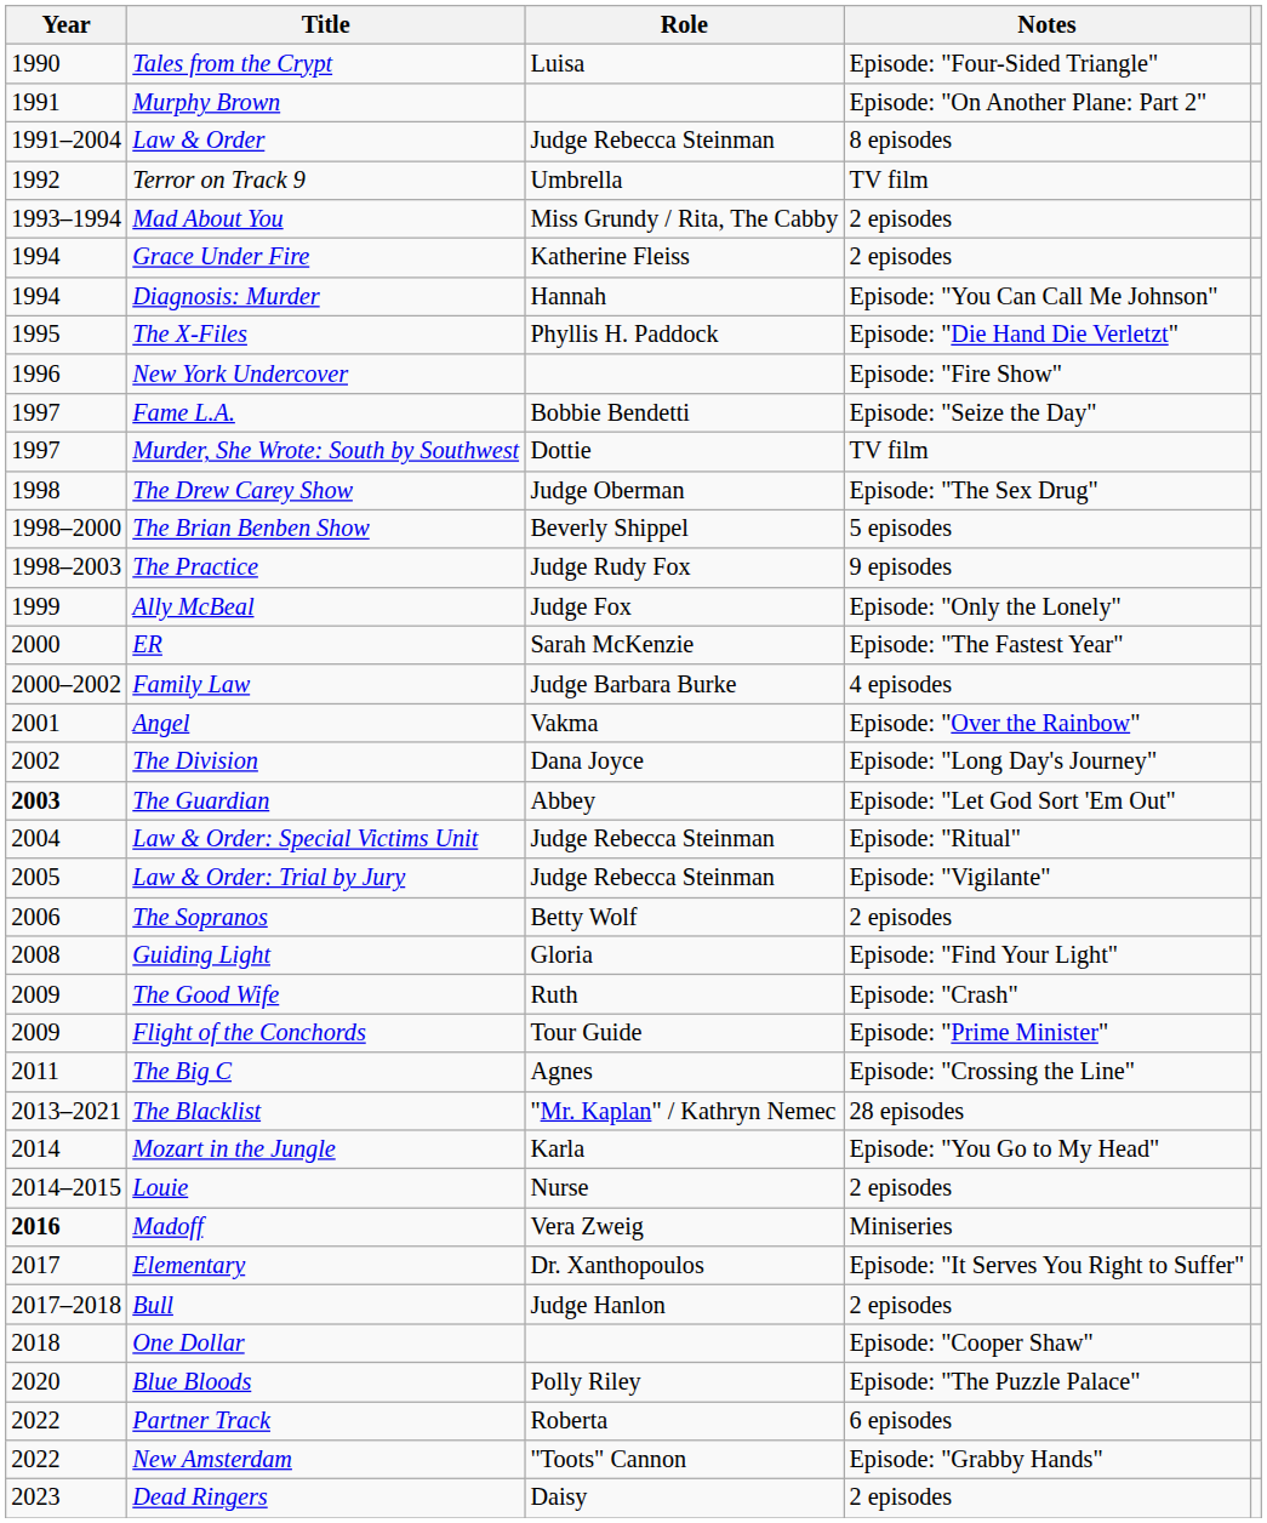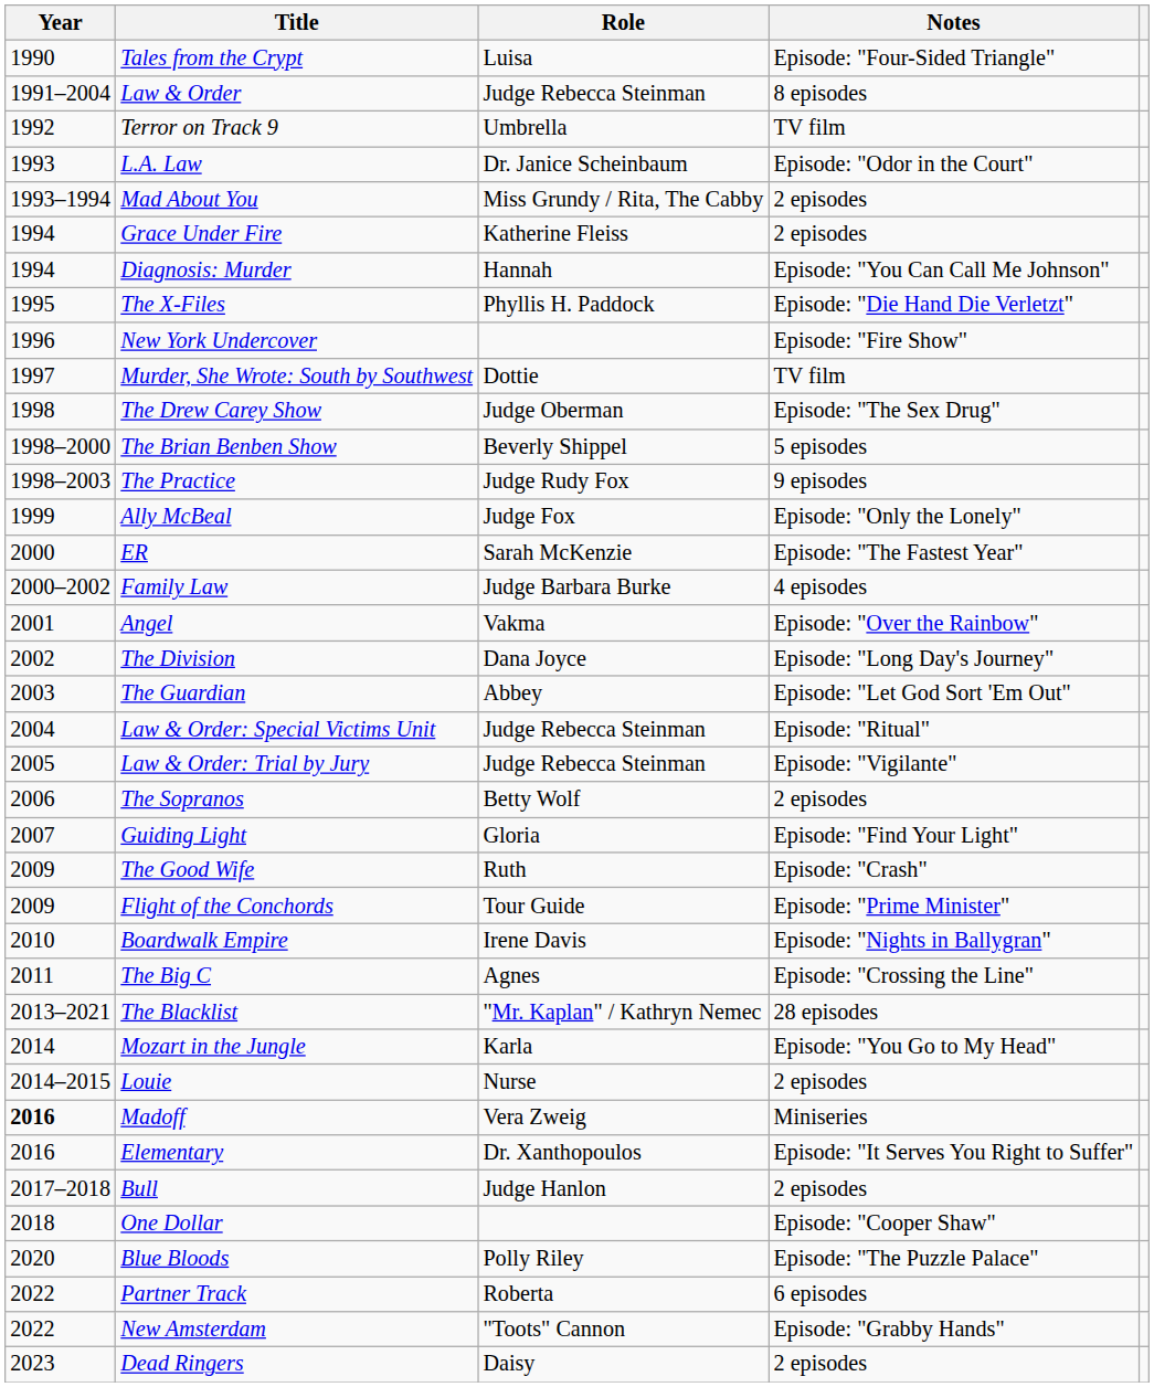- row: 1991 | Murphy Brown | Episode: "On Another Plane: Part 2"
+ row: 1993 | L.A. Law | Dr. Janice Scheinbaum | Episode: "Odor in the Court"
- row: 1997 | Fame L.A. | Bobbie Bendetti | Episode: "Seize the Day"
The Guardian | Year: bold -> normal
Guiding Light | Year: 2008 -> 2007
+ row: 2010 | Boardwalk Empire | Irene Davis | Episode: "Nights in Ballygran"
Elementary | Year: 2017 -> 2016
